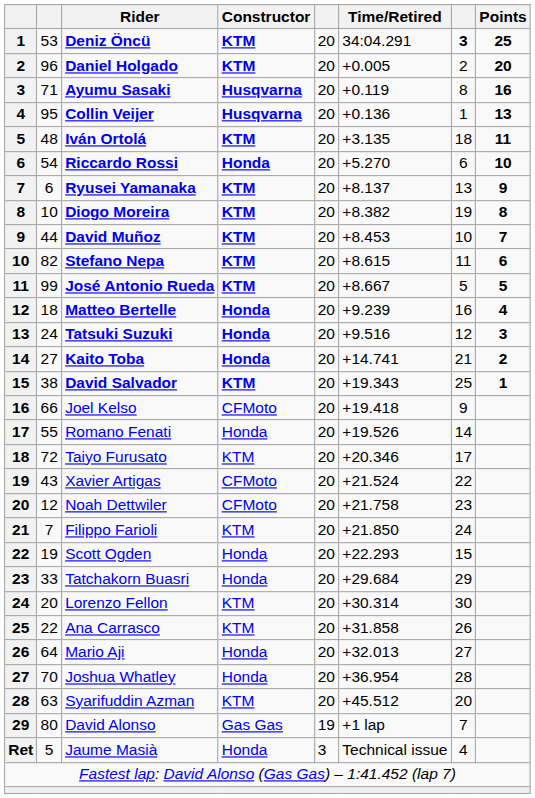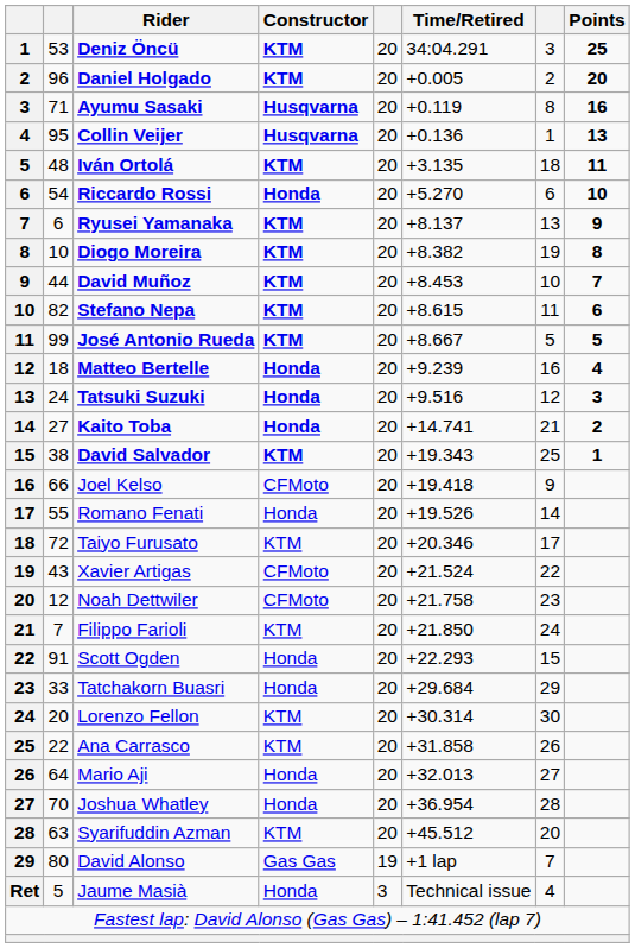Deniz Öncü | column 7: bold -> normal
Scott Ogden | column 2: 19 -> 91
